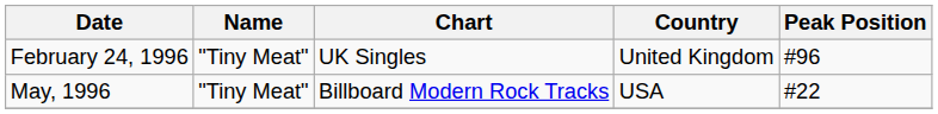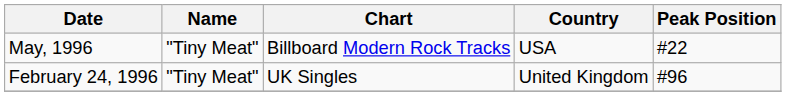rows swapped: February 24, 1996 <-> May, 1996
